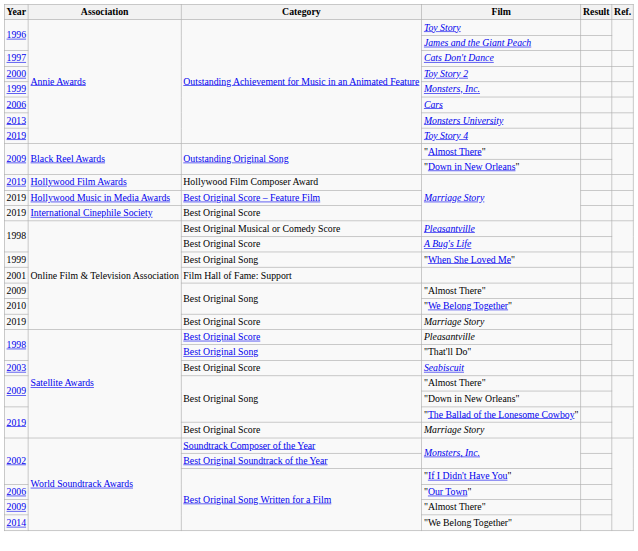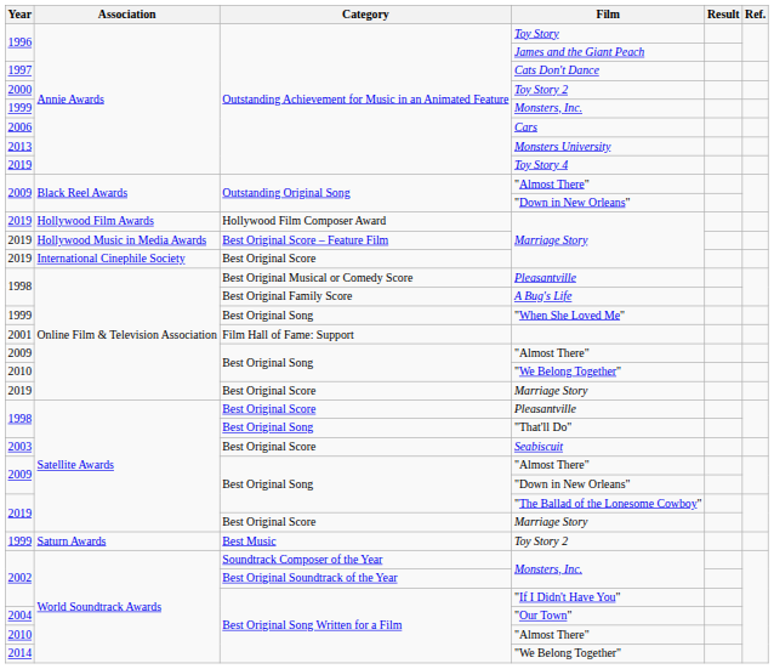A Bug's Life | Category: Best Original Score -> Best Original Family Score
+ row: 1999 | Saturn Awards | Best Music | Toy Story 2
"Our Town" | Year: 2006 -> 2004
World Soundtrack Awards / "Almost There" | Year: 2009 -> 2010
